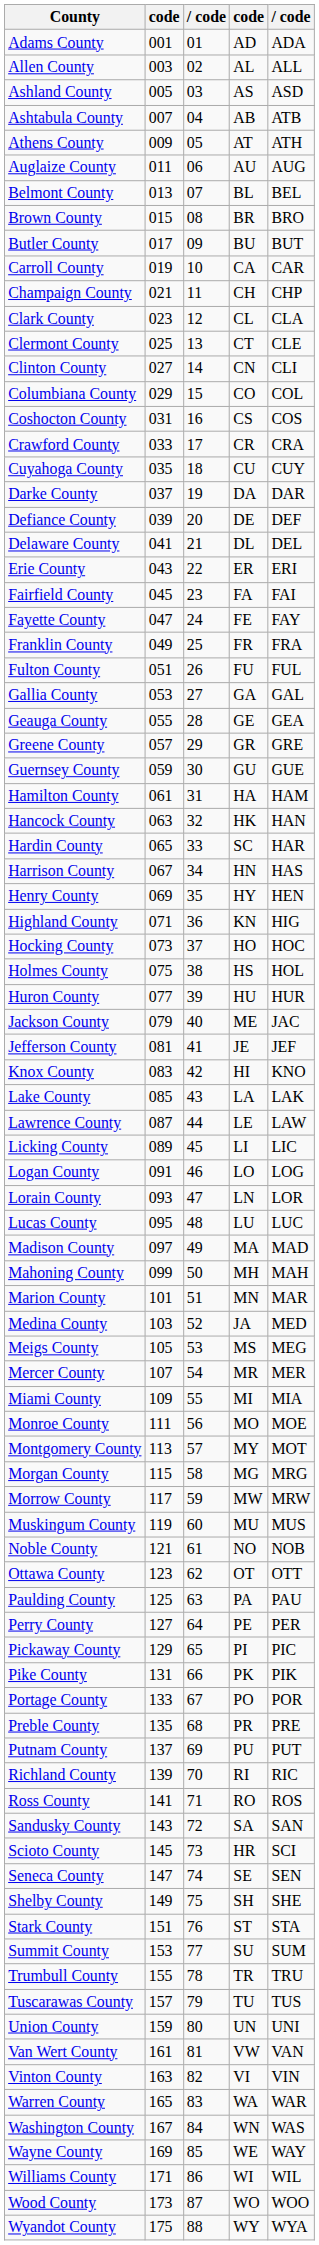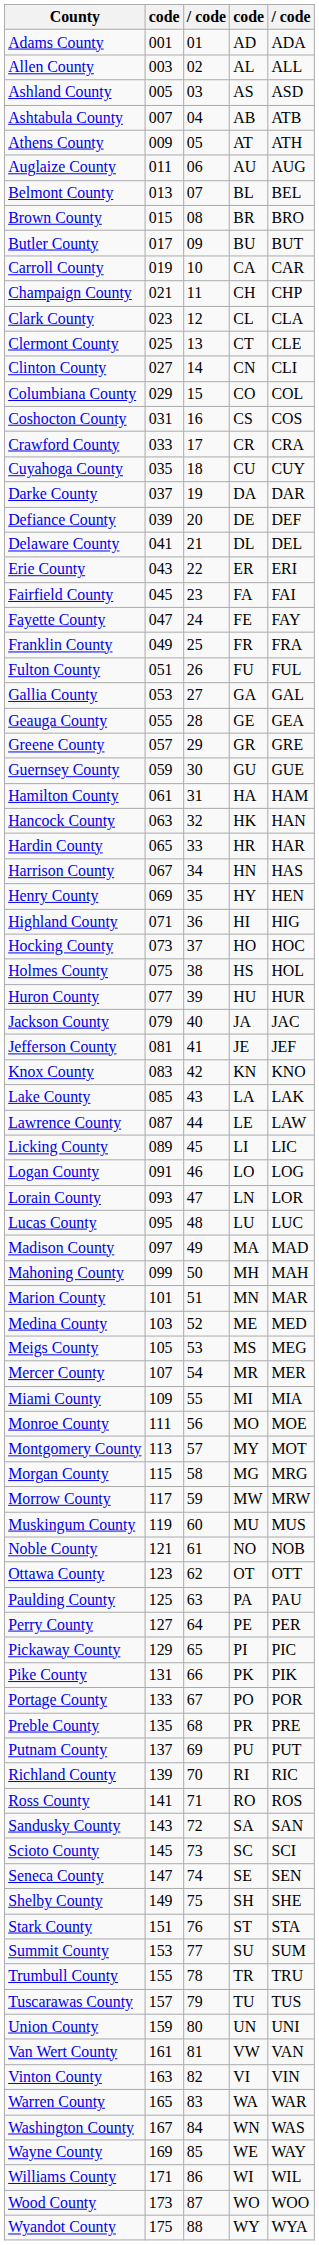Hardin County | column 4: SC -> HR
Highland County | column 4: KN -> HI
Jackson County | column 4: ME -> JA
Knox County | column 4: HI -> KN
Medina County | column 4: JA -> ME
Scioto County | column 4: HR -> SC
